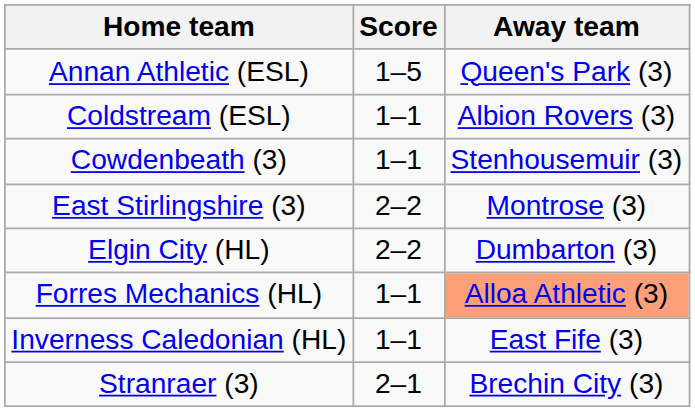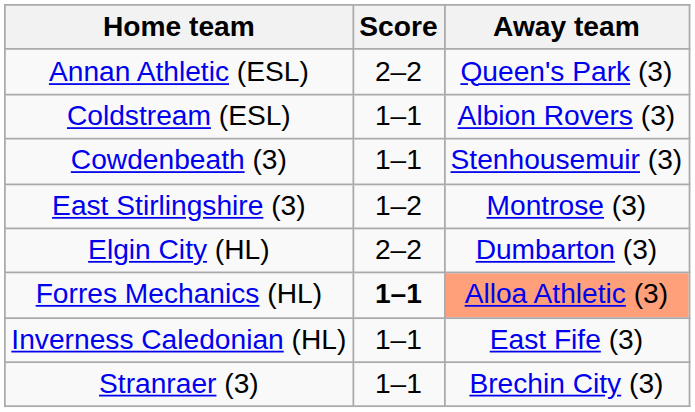Annan Athletic (ESL) | Score: 1–5 -> 2–2
East Stirlingshire (3) | Score: 2–2 -> 1–2
Forres Mechanics (HL) | Score: normal -> bold
Stranraer (3) | Score: 2–1 -> 1–1
